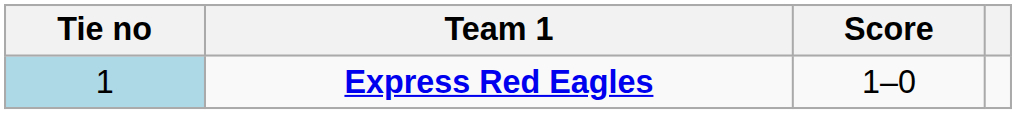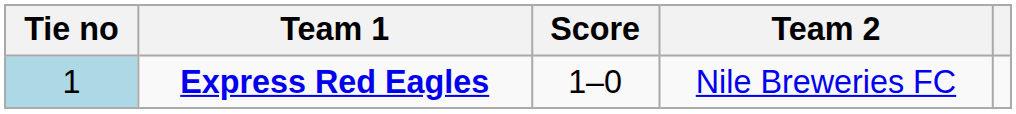+ column: Team 2 | Nile Breweries FC
